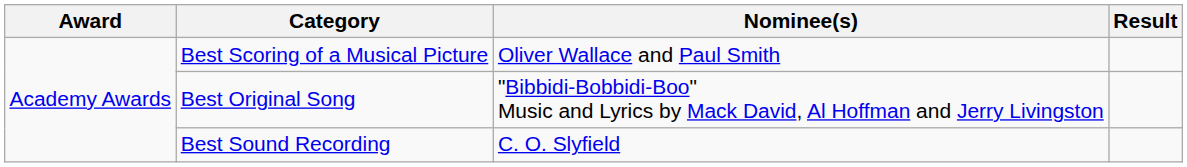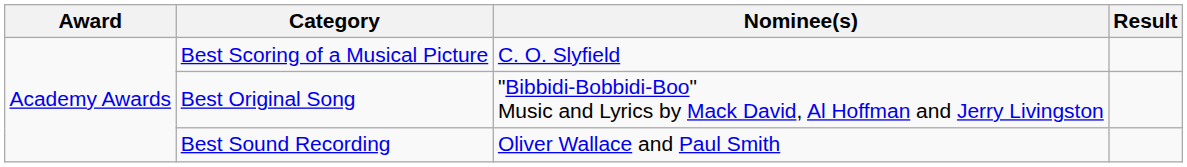Best Scoring of a Musical Picture | Nominee(s): Oliver Wallace and Paul Smith -> C. O. Slyfield
Best Sound Recording | Nominee(s): C. O. Slyfield -> Oliver Wallace and Paul Smith
